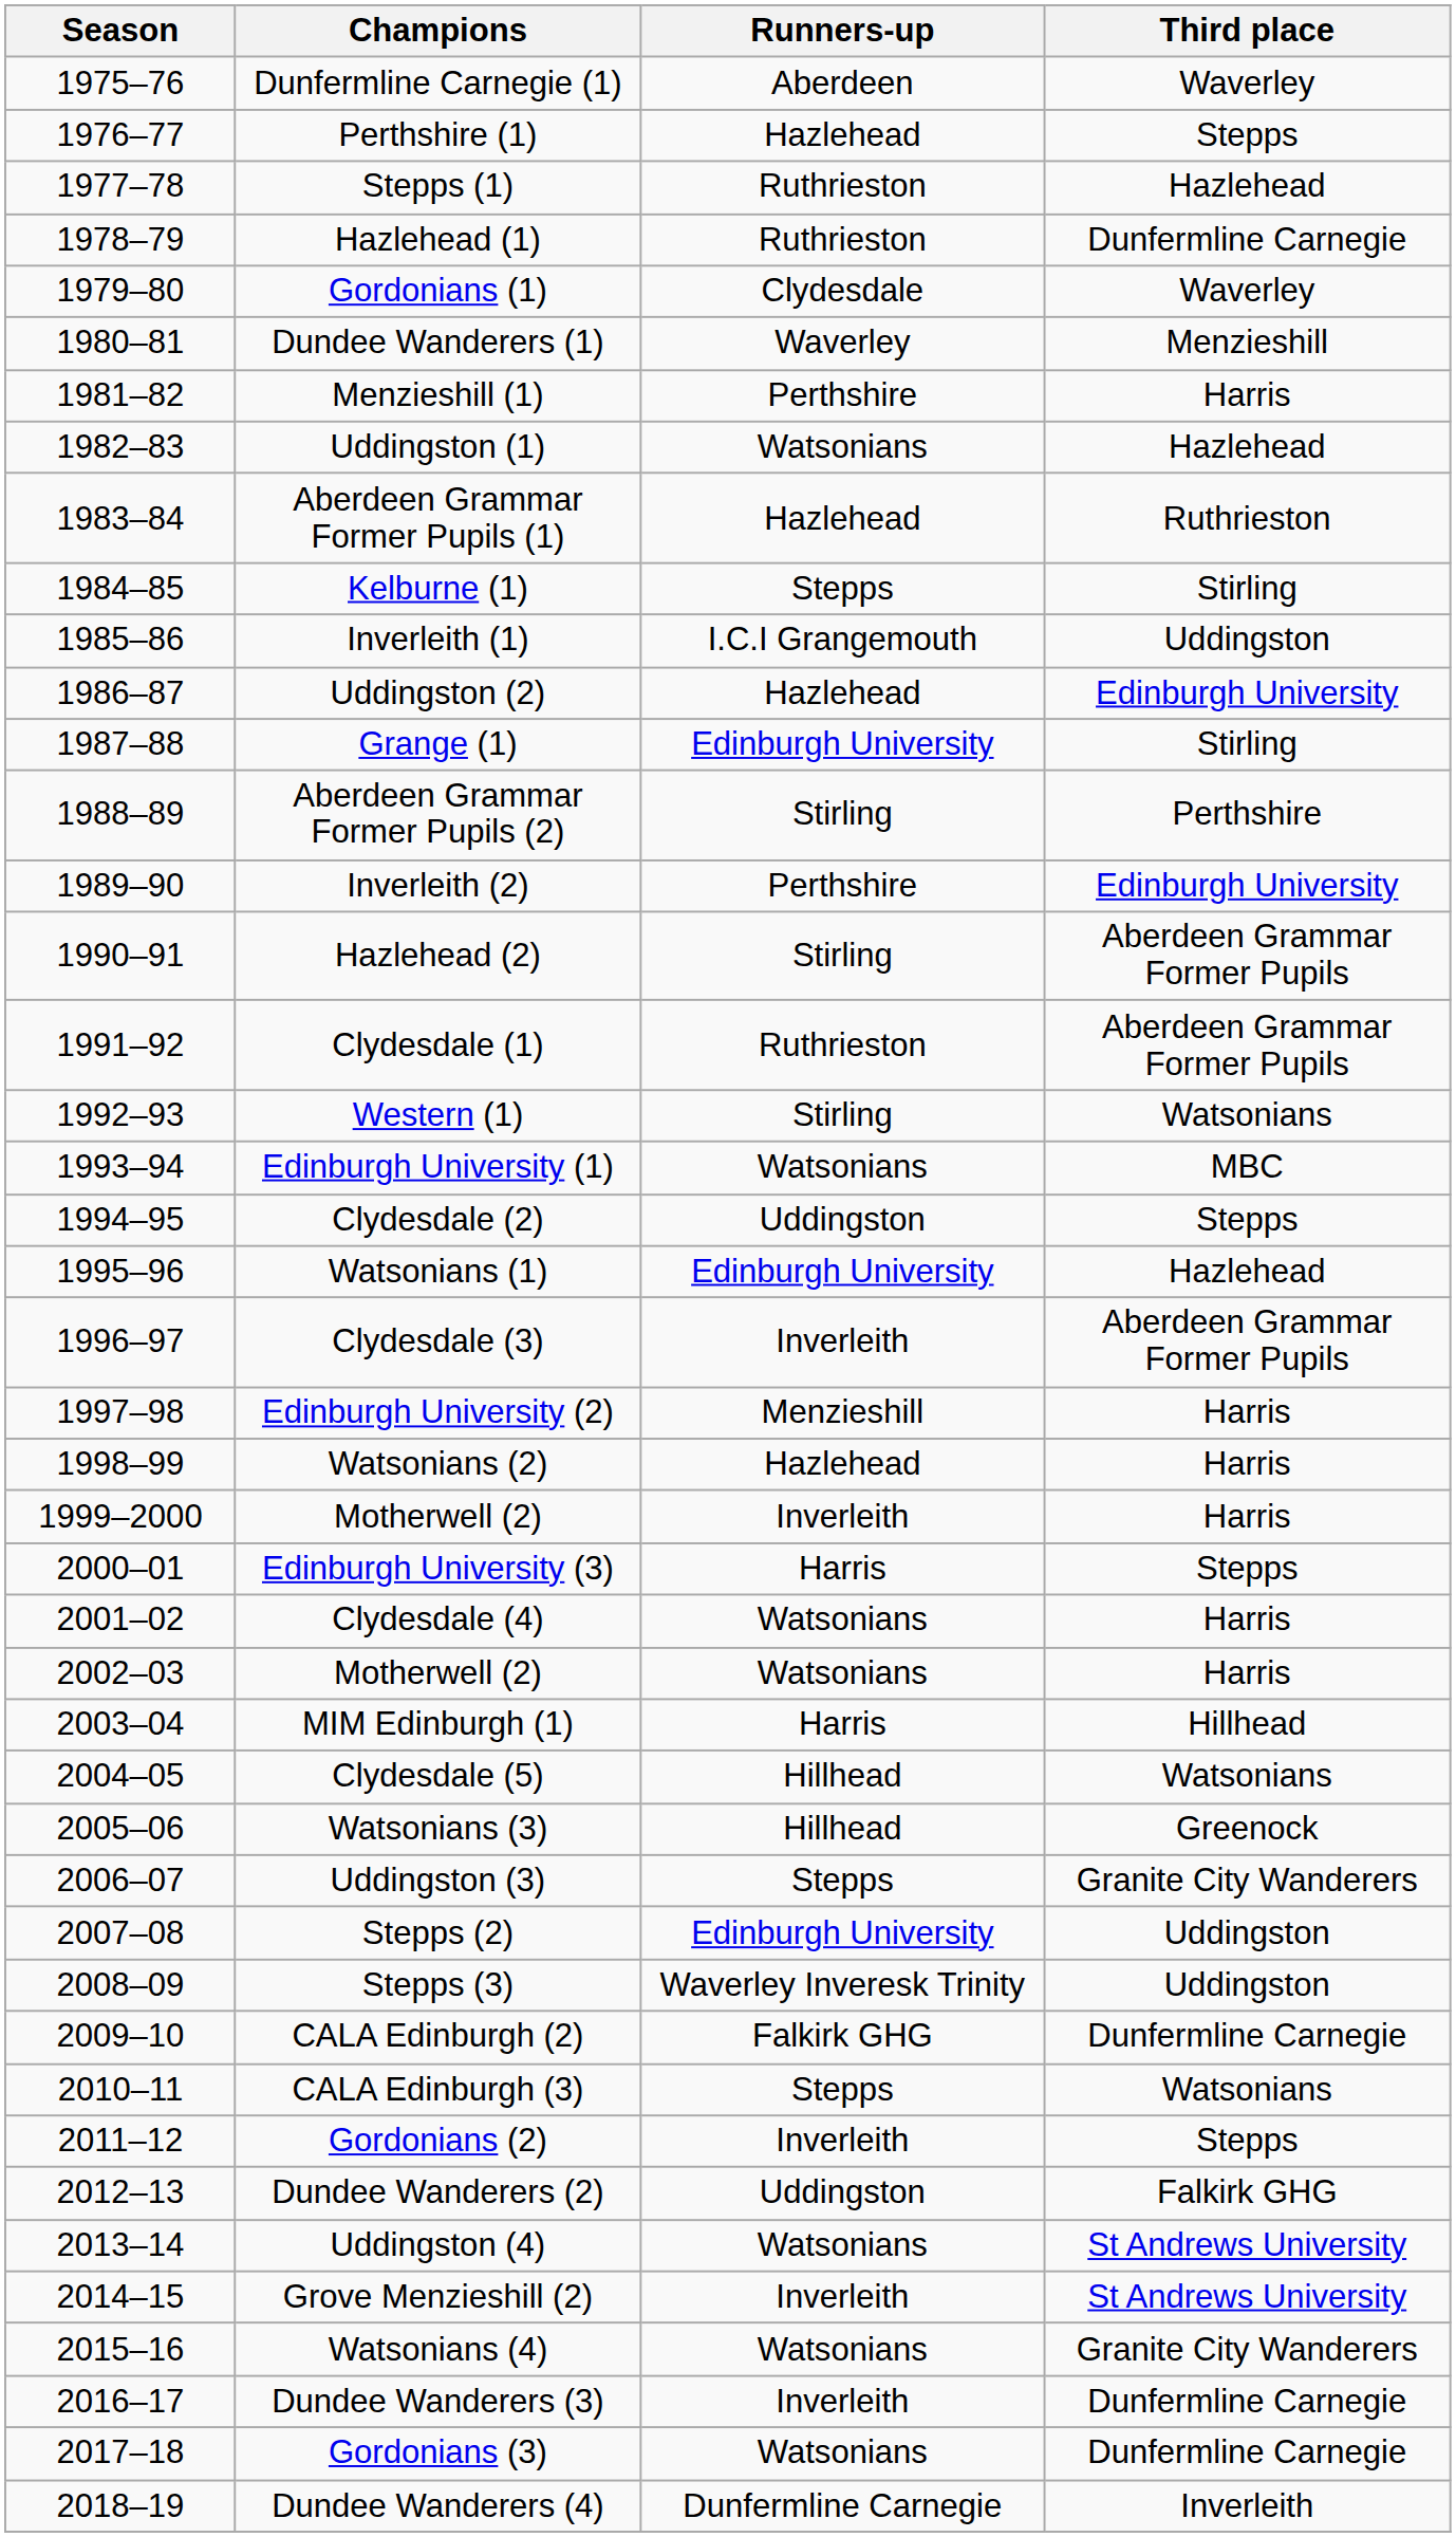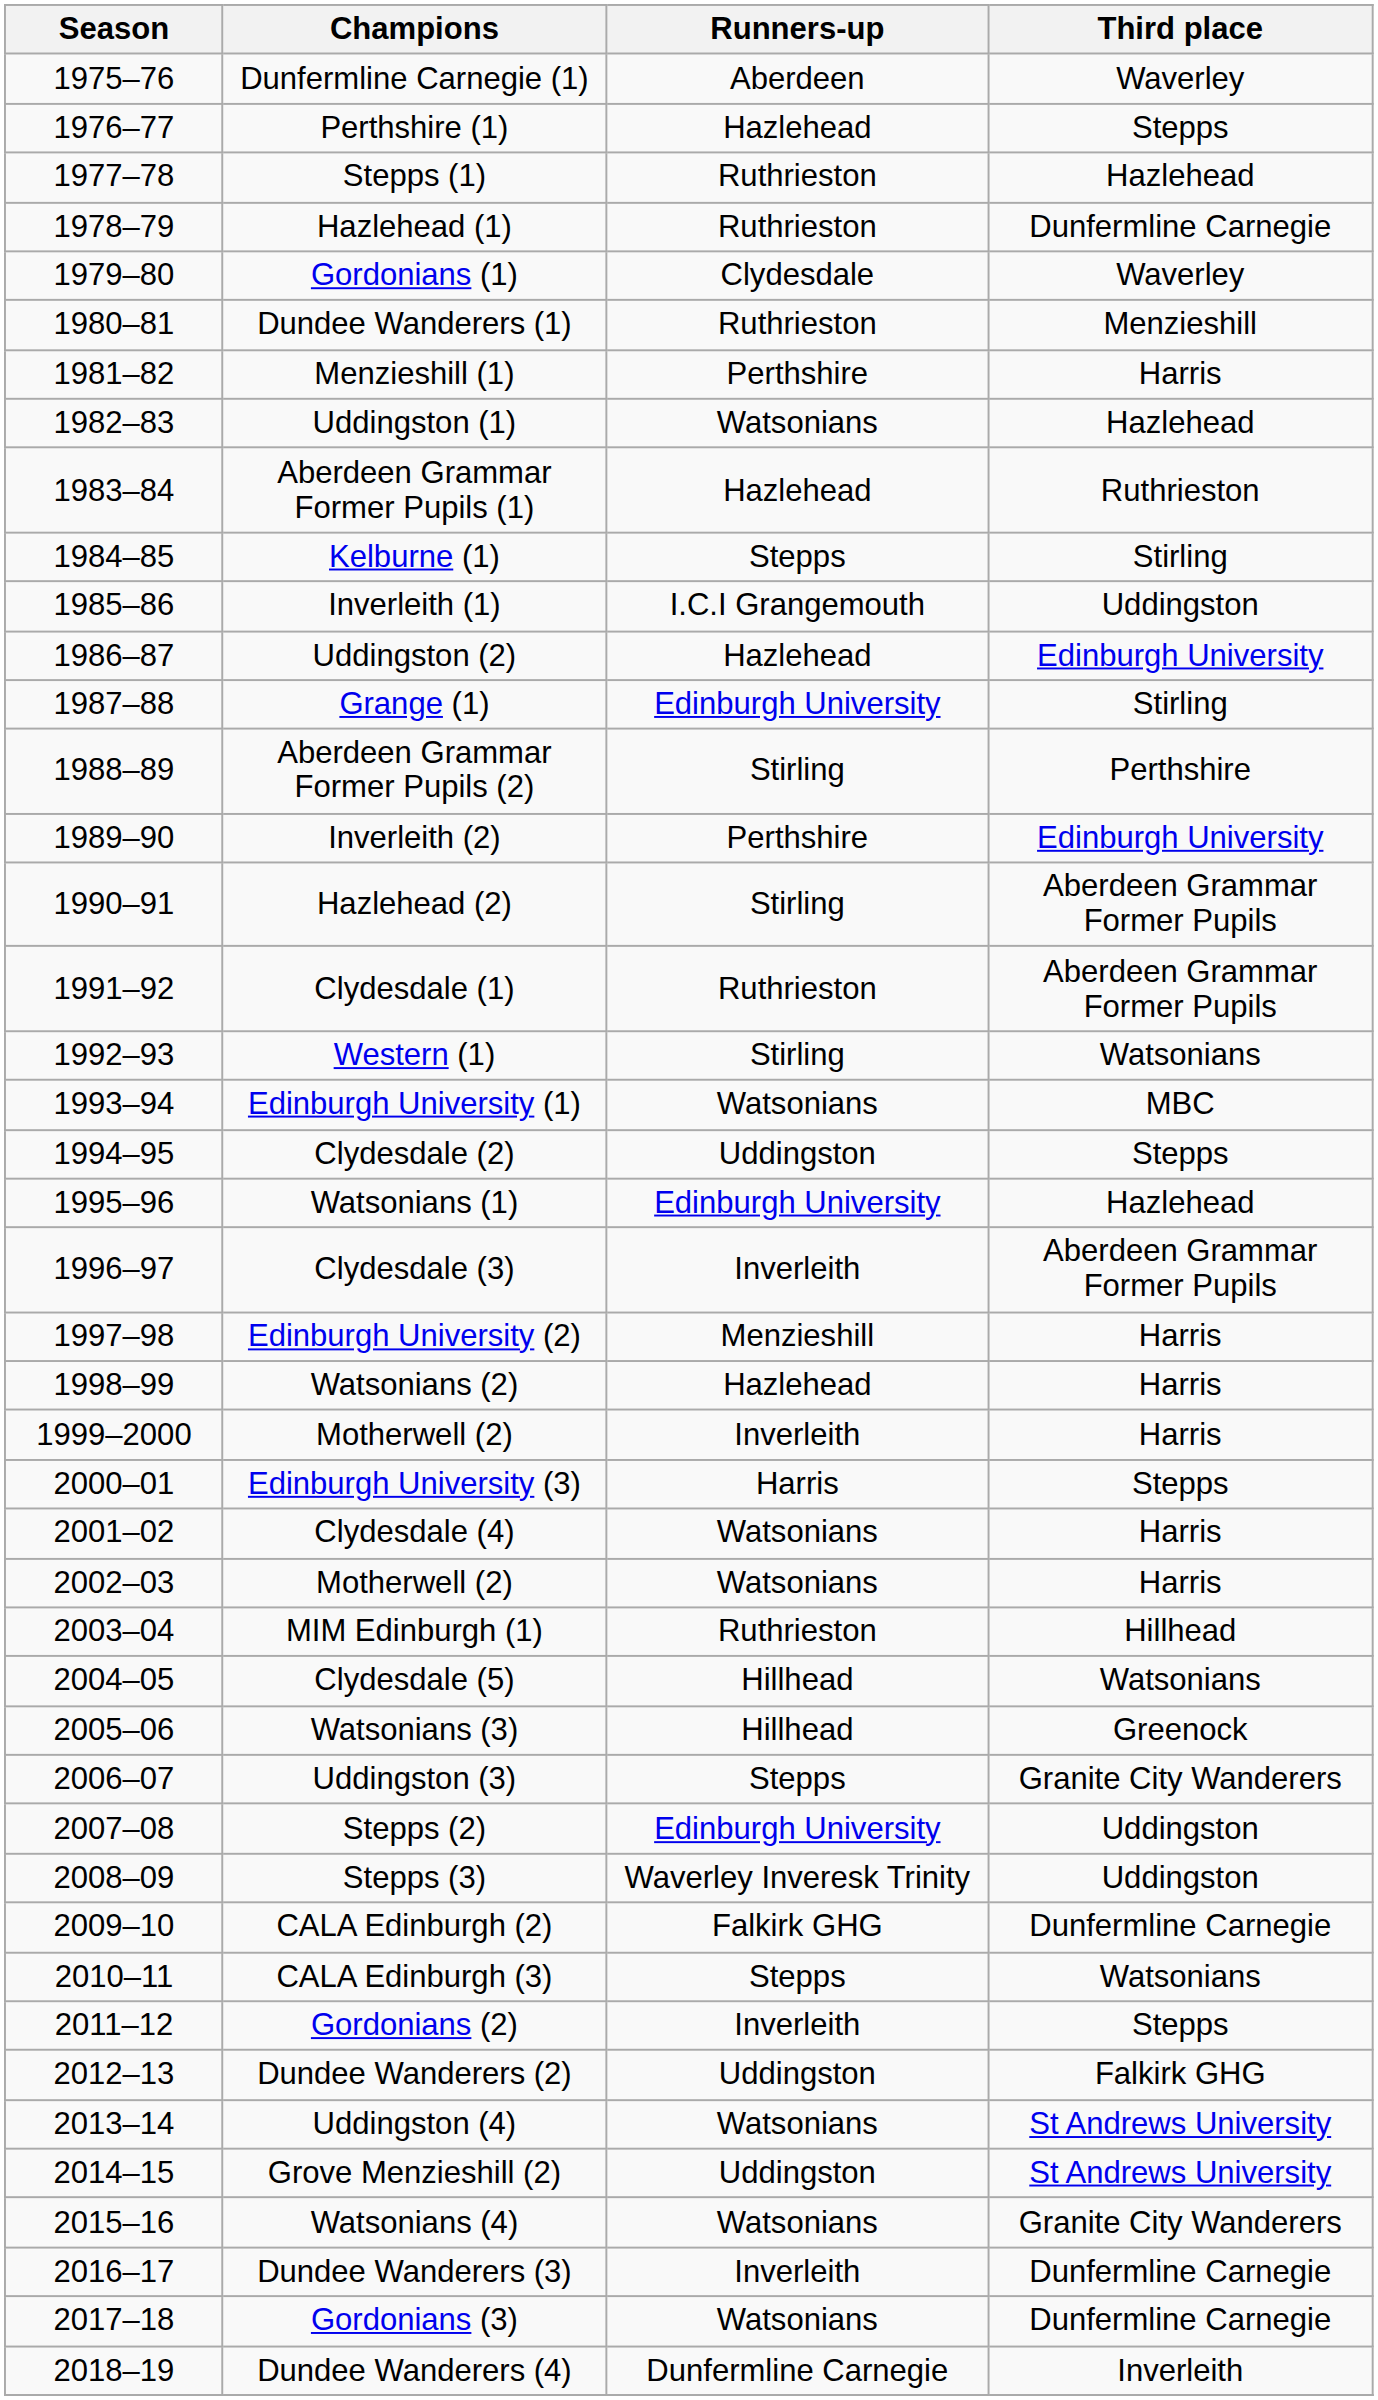Dundee Wanderers (1) | Runners-up: Waverley -> Ruthrieston
MIM Edinburgh (1) | Runners-up: Harris -> Ruthrieston
Grove Menzieshill (2) | Runners-up: Inverleith -> Uddingston
